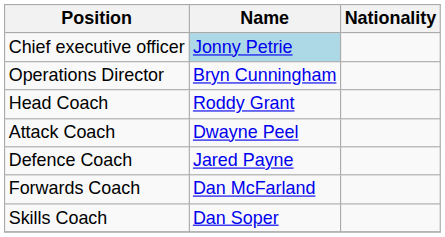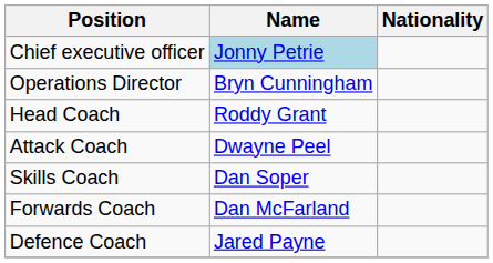rows swapped: Defence Coach <-> Skills Coach
